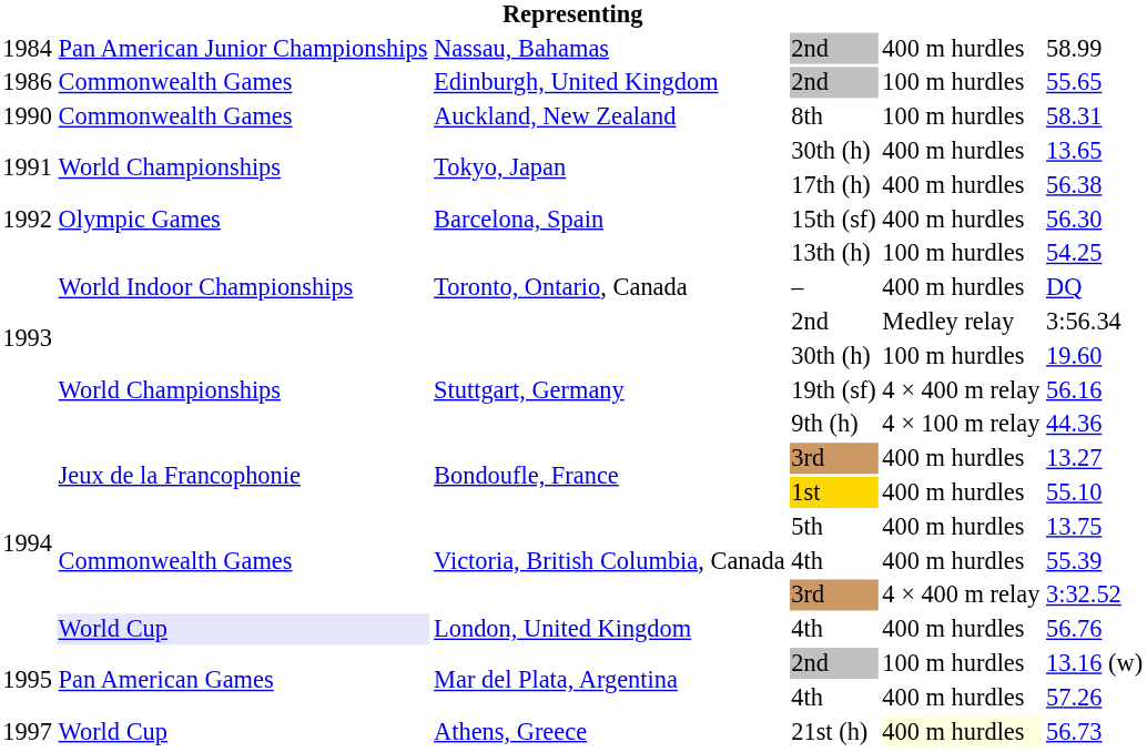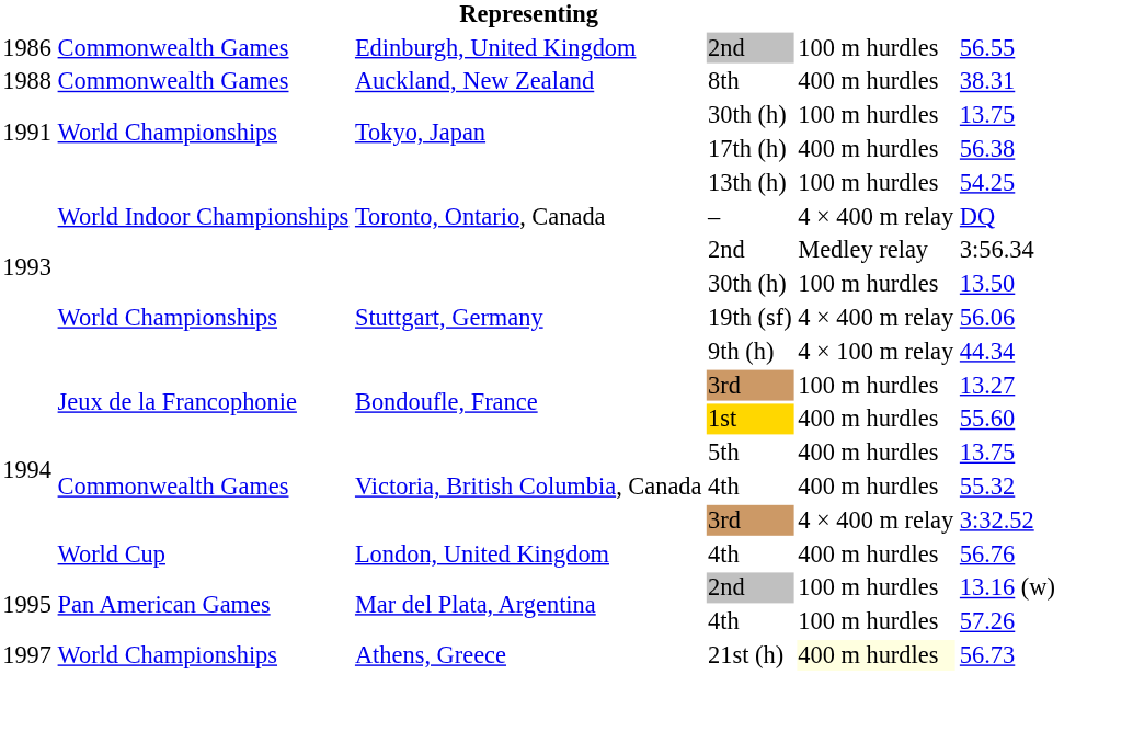- row: 1984 | Pan American Junior Championships | Nassau, Bahamas | 2nd | 400 m hurdles | 58.99
Edinburgh, United Kingdom / 2nd | column 6: 55.65 -> 56.55
8th | column 1: 1990 -> 1988
8th | column 5: 100 m hurdles -> 400 m hurdles
8th | column 6: 58.31 -> 38.31
Tokyo, Japan / 30th (h) | column 5: 400 m hurdles -> 100 m hurdles
Tokyo, Japan / 30th (h) | column 6: 13.65 -> 13.75
- row: 1992 | Olympic Games | Barcelona, Spain | 15th (sf) | 400 m hurdles | 56.30
– | column 5: 400 m hurdles -> 4 × 400 m relay
Stuttgart, Germany / 30th (h) | column 6: 19.60 -> 13.50
19th (sf) | column 6: 56.16 -> 56.06
9th (h) | column 6: 44.36 -> 44.34
Bondoufle, France / 3rd | column 5: 400 m hurdles -> 100 m hurdles
1st | column 6: 55.10 -> 55.60
Victoria, British Columbia, Canada / 4th | column 6: 55.39 -> 55.32
London, United Kingdom / 4th | column 2: lavender background -> no background
Mar del Plata, Argentina / 4th | column 5: 400 m hurdles -> 100 m hurdles
21st (h) | column 2: World Cup -> World Championships
